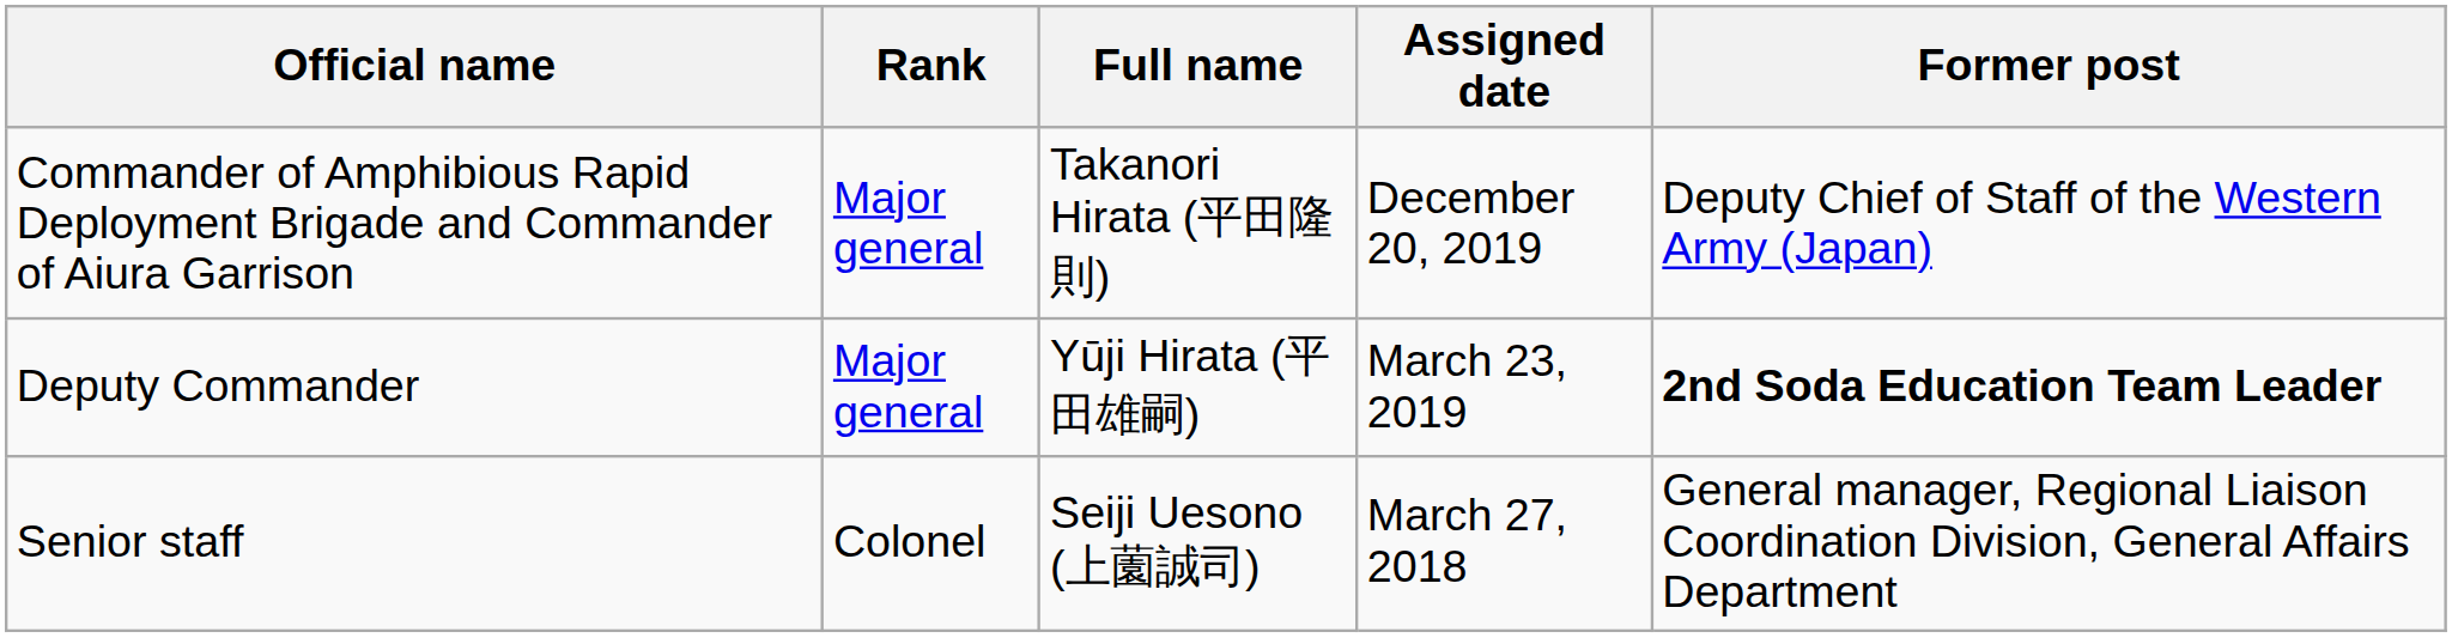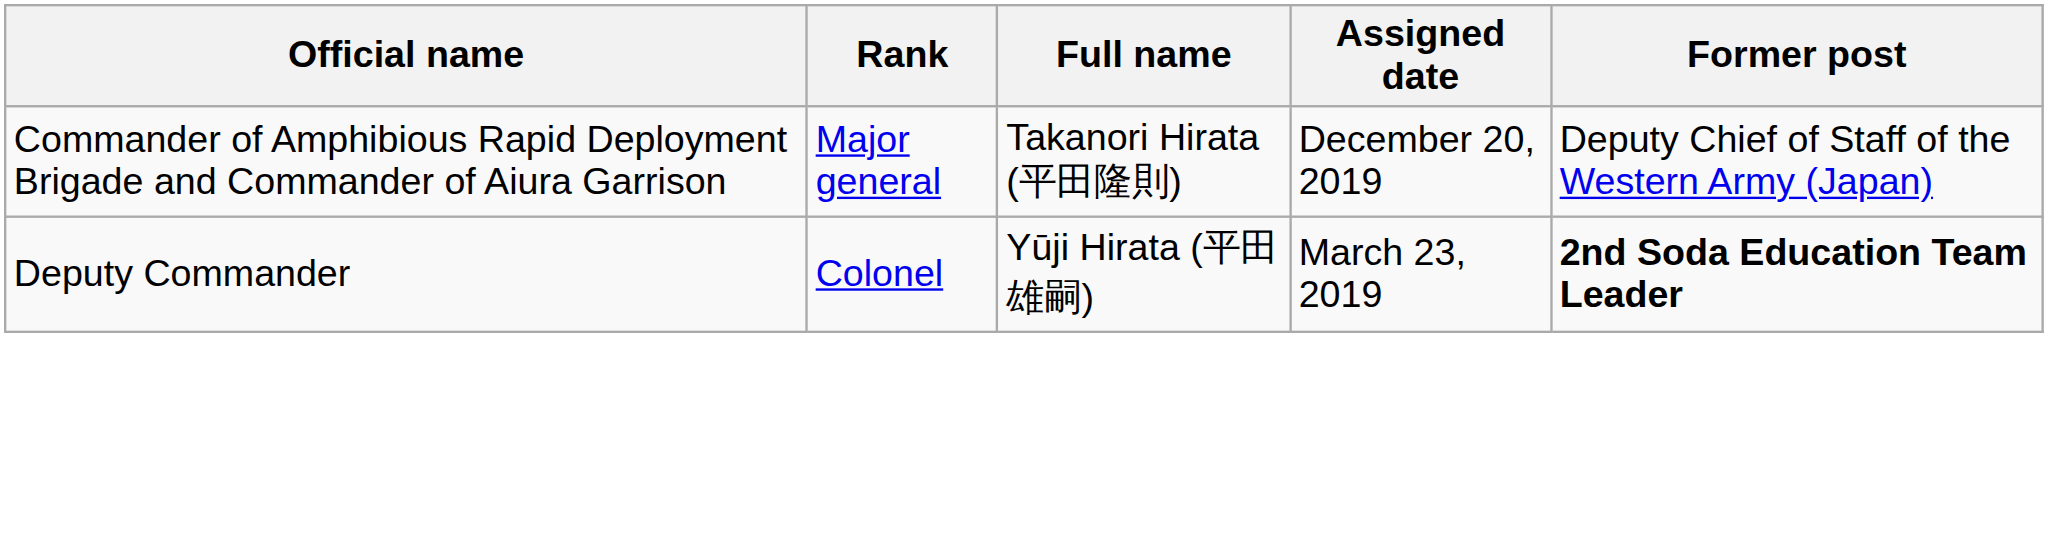Deputy Commander | Rank: Major general -> Colonel
- row: Senior staff | Colonel | Seiji Uesono (上薗誠司) | March 27, 2018 | General manager, Regional Liaison Coordination Division, General Affairs Department
